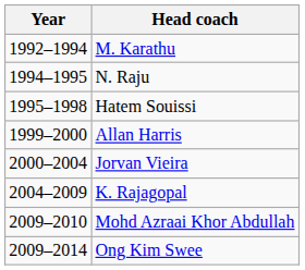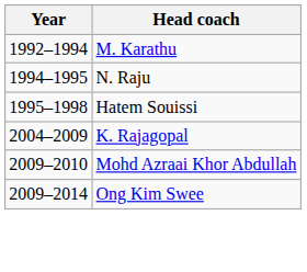- row: 1999–2000 | Allan Harris
- row: 2000–2004 | Jorvan Vieira
